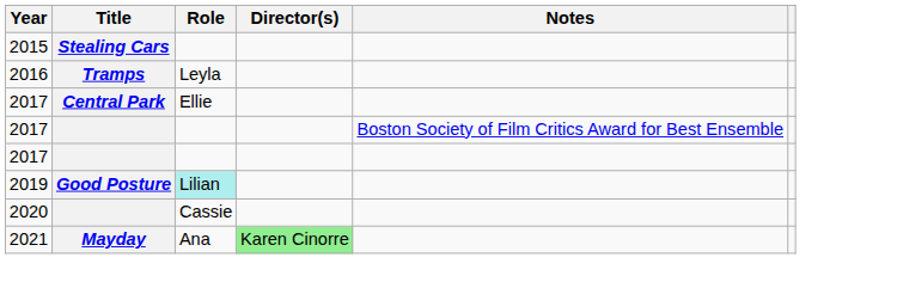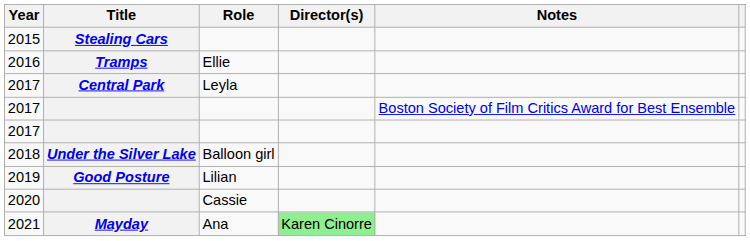2016 | Role: Leyla -> Ellie
2017 / Central Park | Role: Ellie -> Leyla
+ row: 2018 | Under the Silver Lake | Balloon girl
2019 | Role: paleturquoise background -> no background
